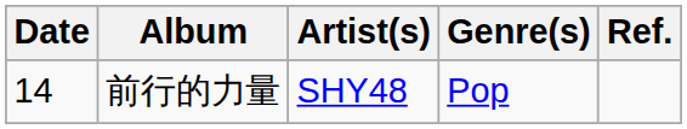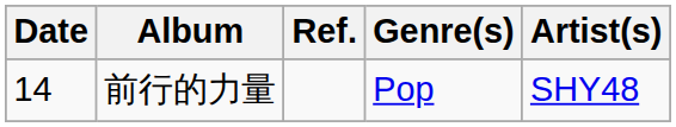columns swapped: Artist(s) <-> Ref.
